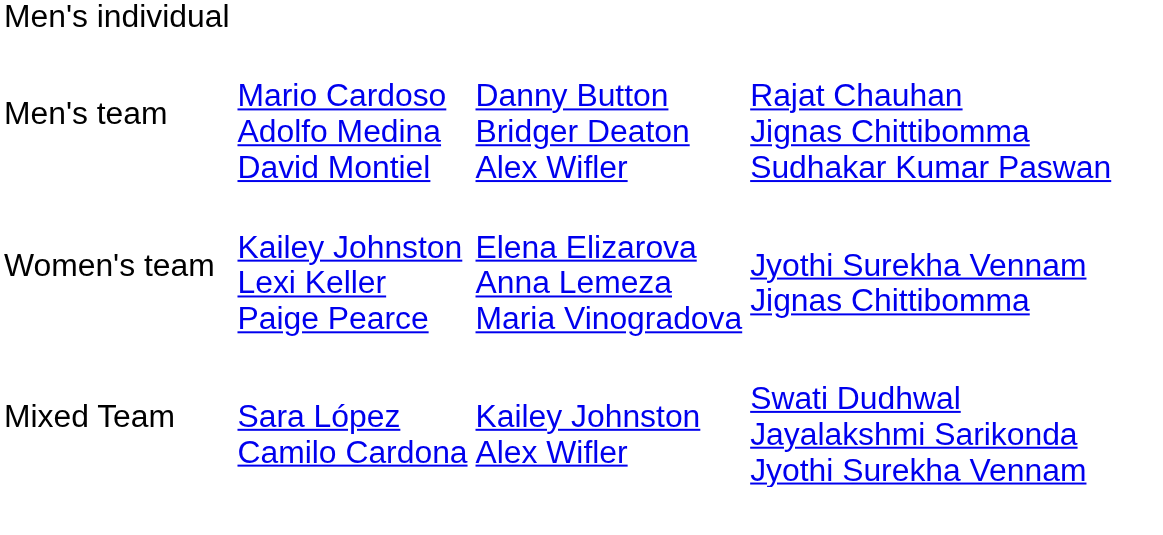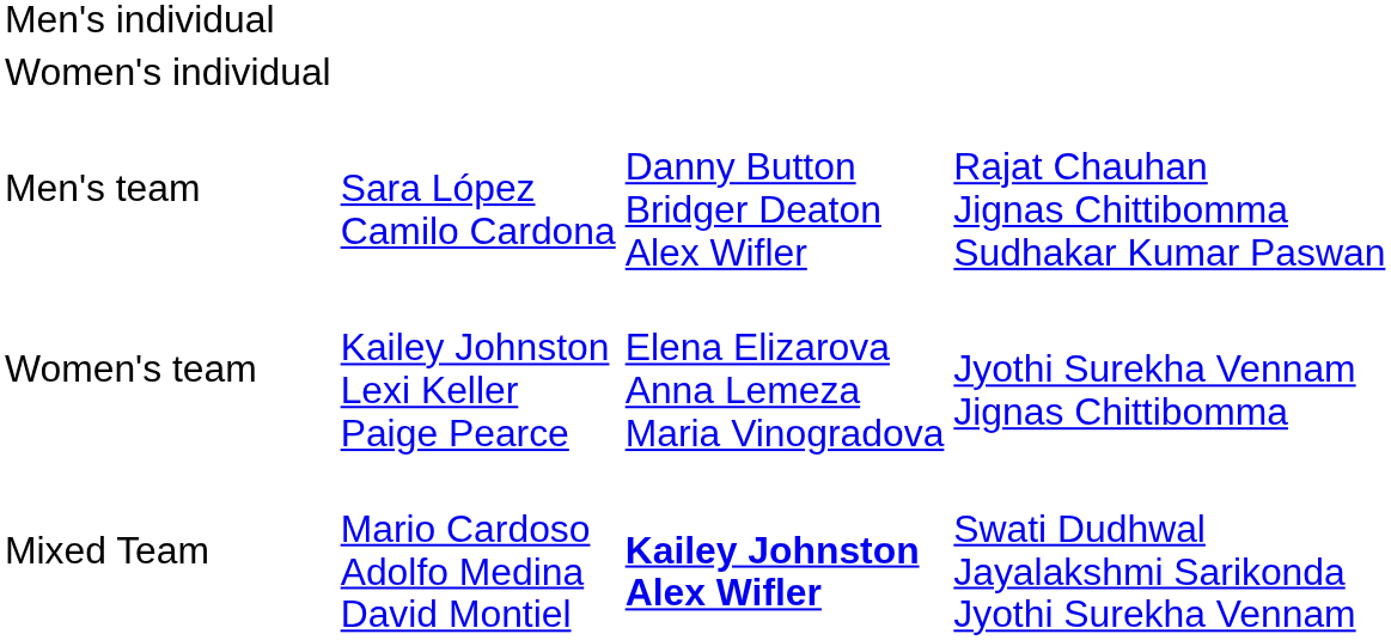+ row: Women's individual
Men's team | column 2: Mario Cardoso Adolfo Medina David Montiel -> Sara López Camilo Cardona
Mixed Team | column 2: Sara López Camilo Cardona -> Mario Cardoso Adolfo Medina David Montiel
Mixed Team | column 3: normal -> bold
